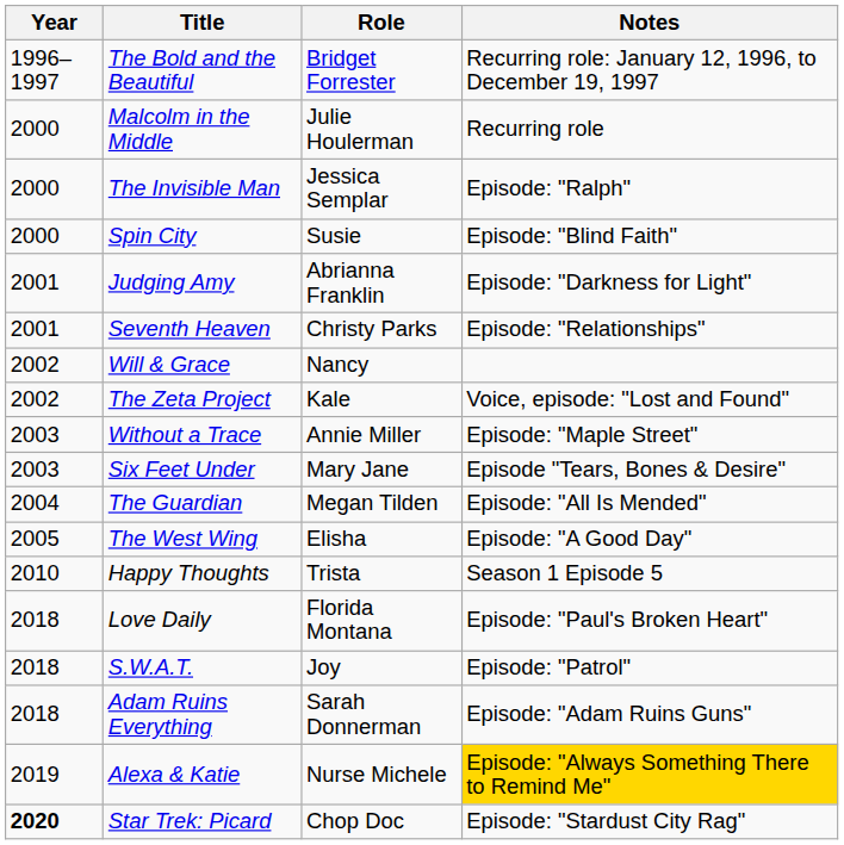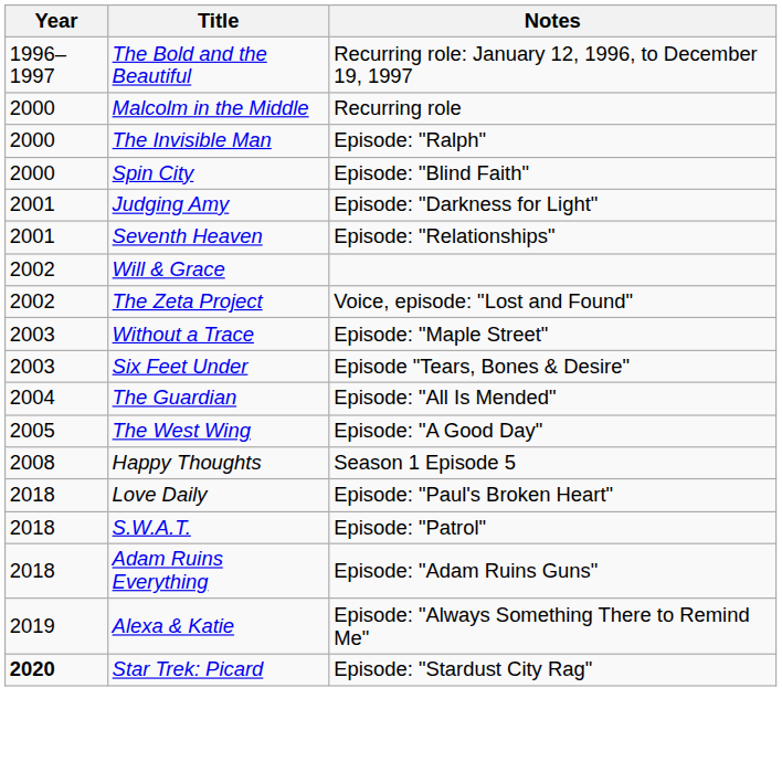- column: Role | Bridget Forrester | Julie Houlerman | Jessica Semplar | Susie | Abrianna Franklin | Christy Parks | Nancy | Kale | Annie Miller | Mary Jane | Megan Tilden | Elisha | Trista | Florida Montana | Joy | Sarah Donnerman | Nurse Michele | Chop Doc
Happy Thoughts | Year: 2010 -> 2008
Alexa & Katie | Notes: gold background -> no background
